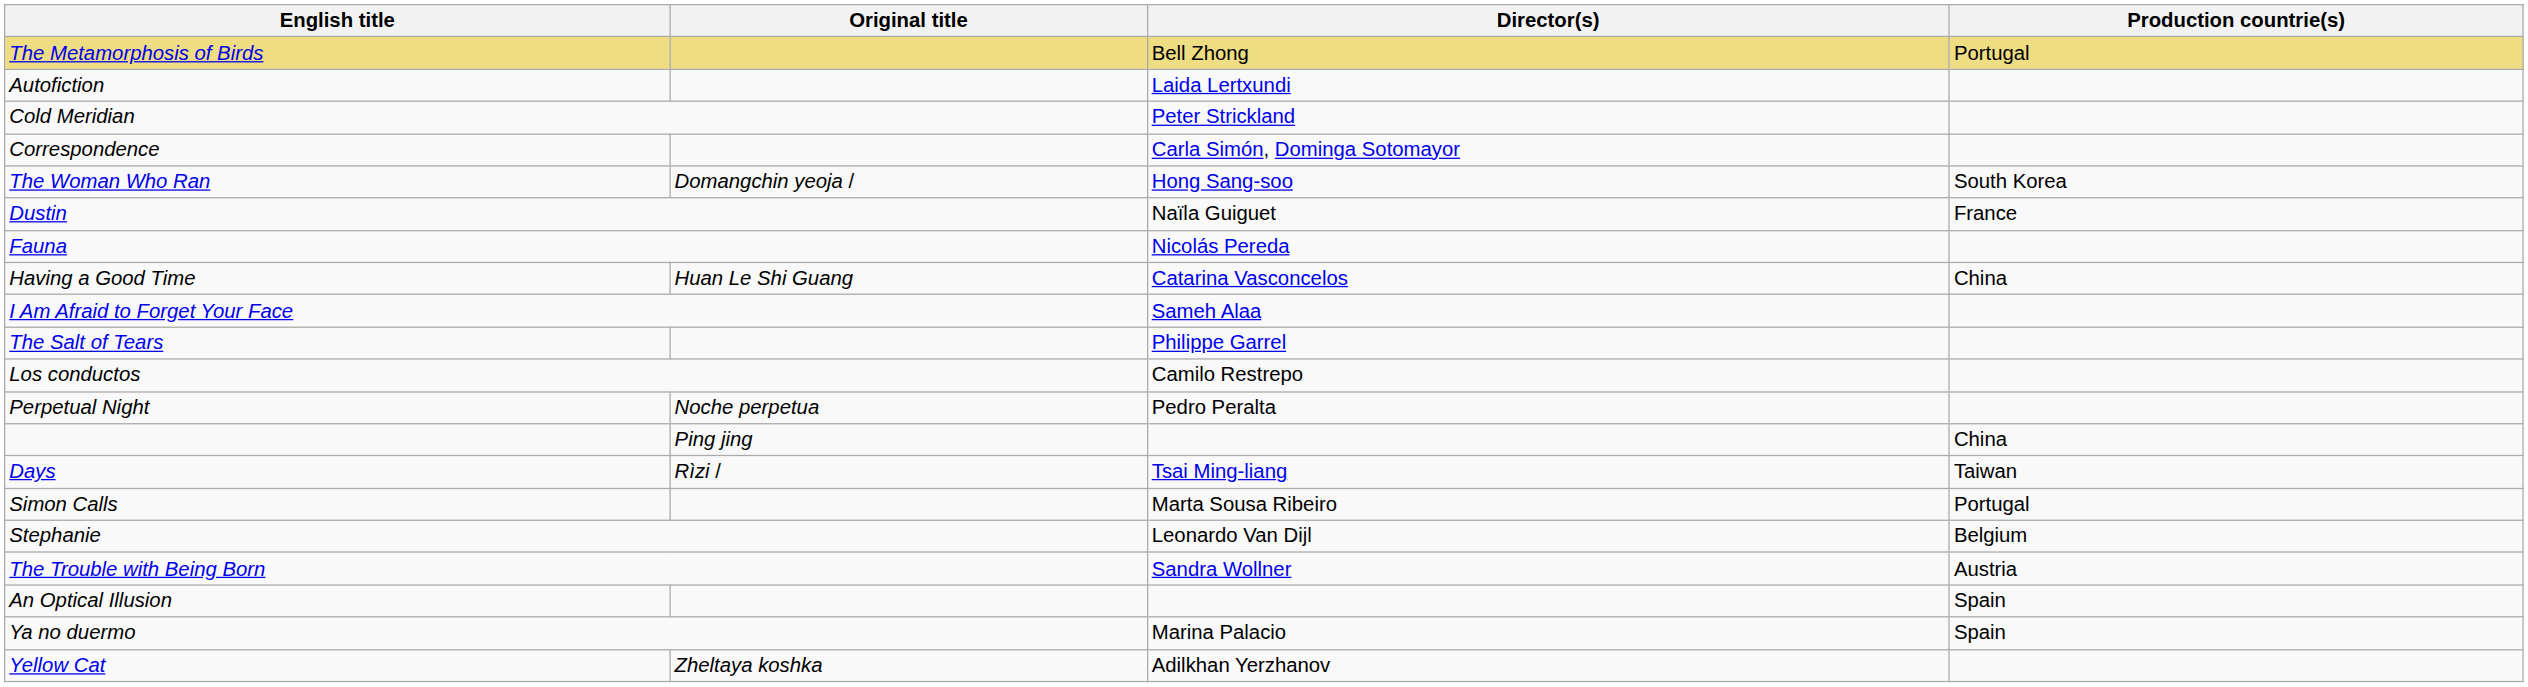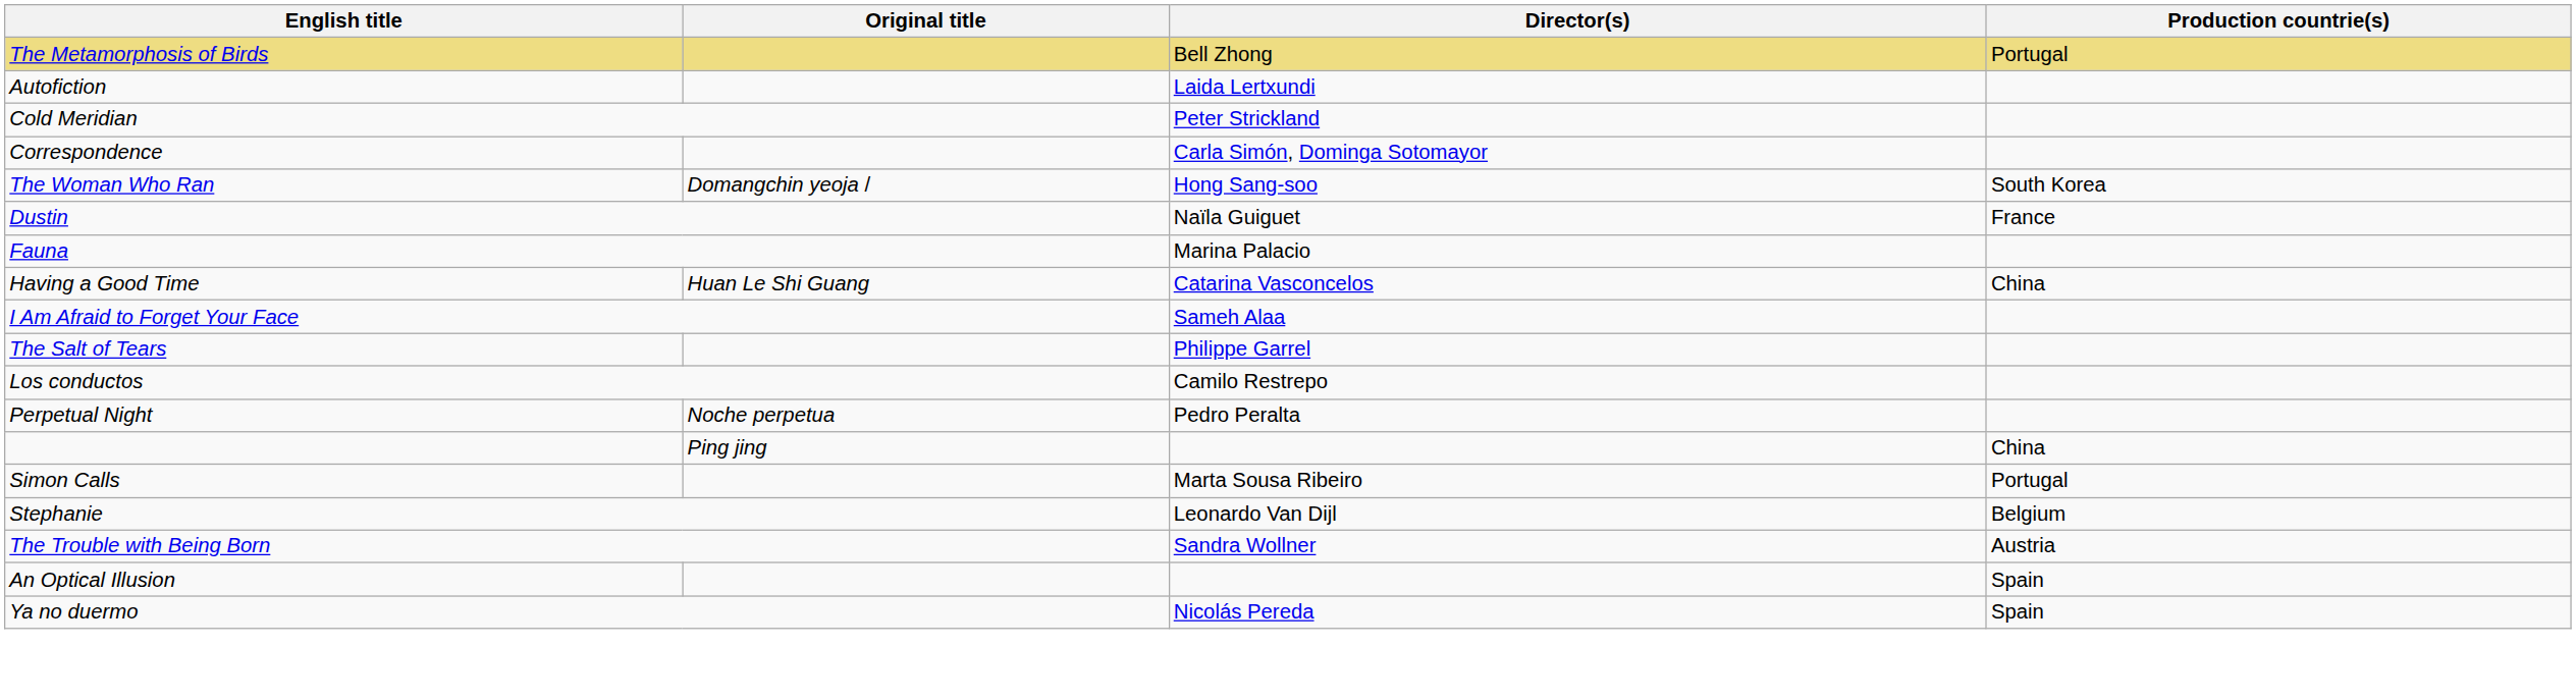Fauna | Director(s): Nicolás Pereda -> Marina Palacio
- row: Days | Rìzi / | Tsai Ming-liang | Taiwan
Ya no duermo | Director(s): Marina Palacio -> Nicolás Pereda
- row: Yellow Cat | Zheltaya koshka | Adilkhan Yerzhanov
